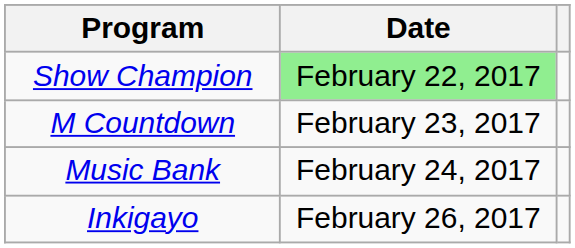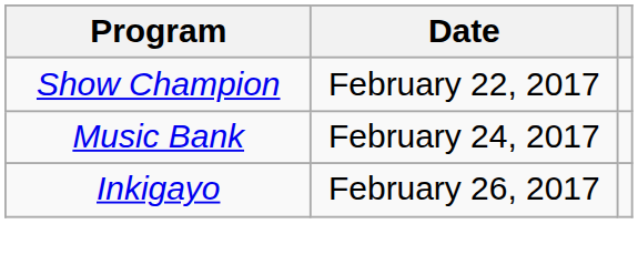Show Champion | Date: lightgreen background -> no background
- row: M Countdown | February 23, 2017
